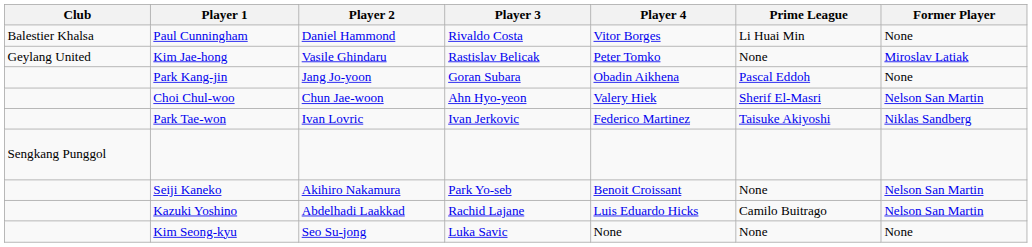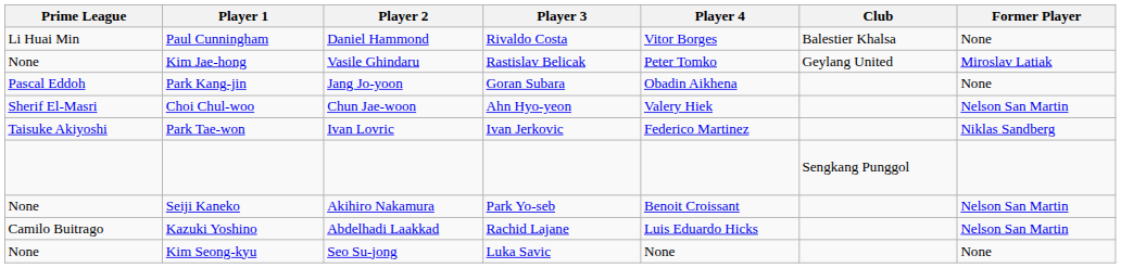columns swapped: Club <-> Prime League
